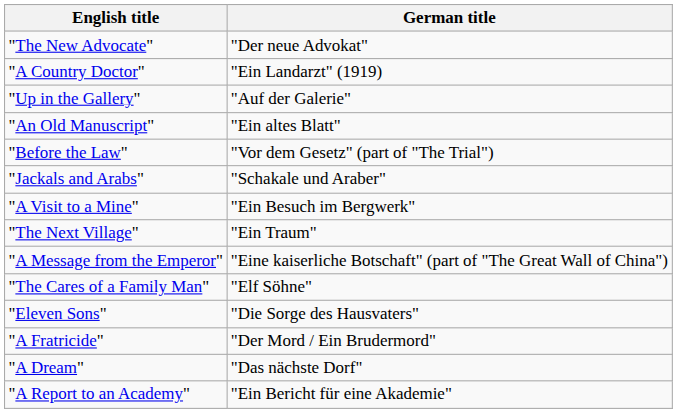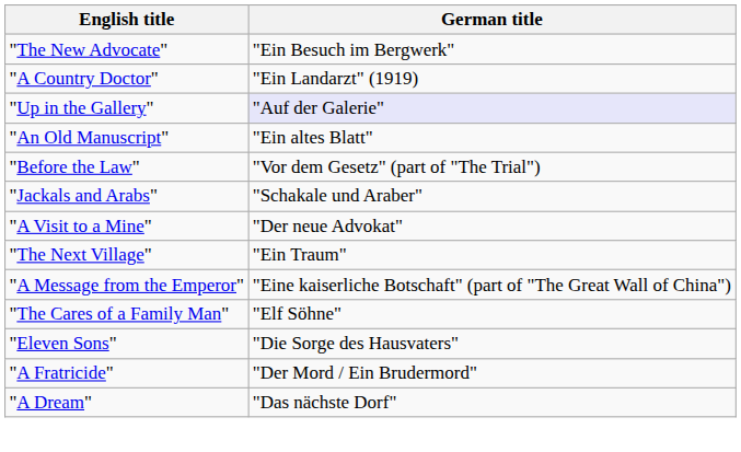"The New Advocate" | German title: "Der neue Advokat" -> "Ein Besuch im Bergwerk"
"Up in the Gallery" | German title: no background -> lavender background
"A Visit to a Mine" | German title: "Ein Besuch im Bergwerk" -> "Der neue Advokat"
- row: "A Report to an Academy" | "Ein Bericht für eine Akademie"
